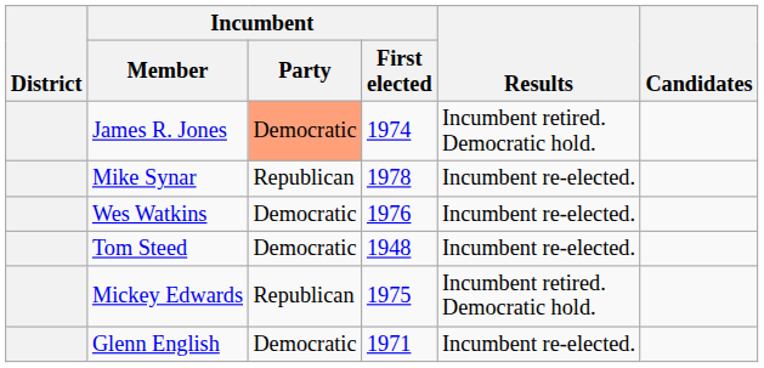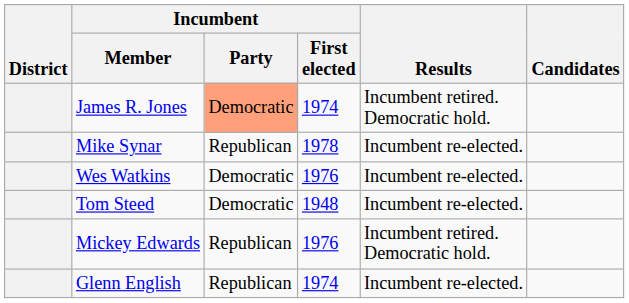Mickey Edwards | Incumbent / First elected: 1975 -> 1976
Glenn English | Incumbent / Party: Democratic -> Republican
Glenn English | Incumbent / First elected: 1971 -> 1974
